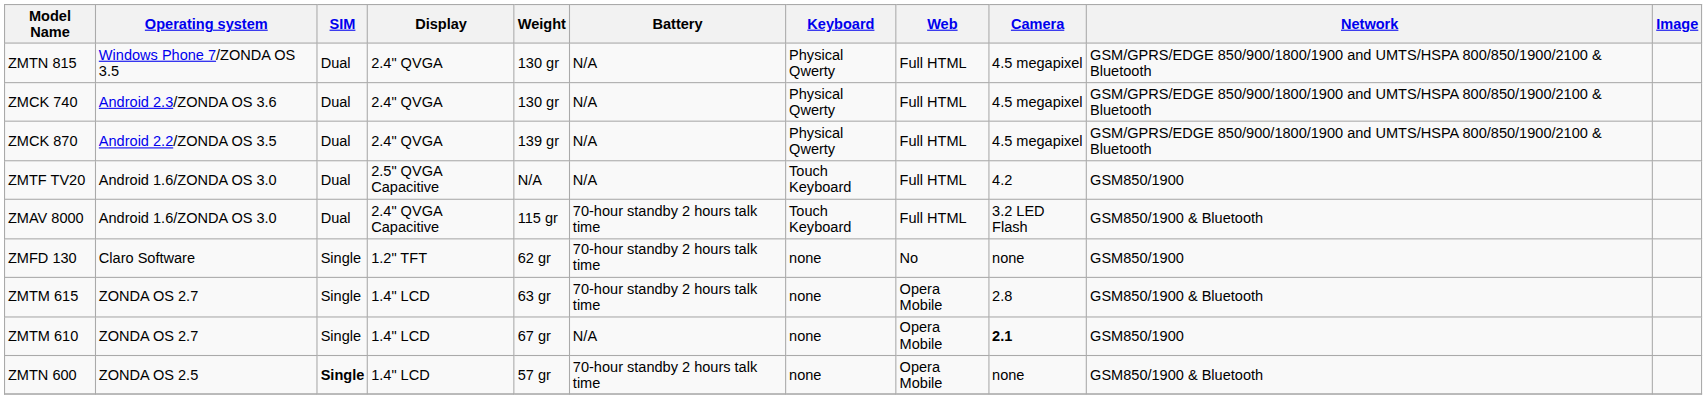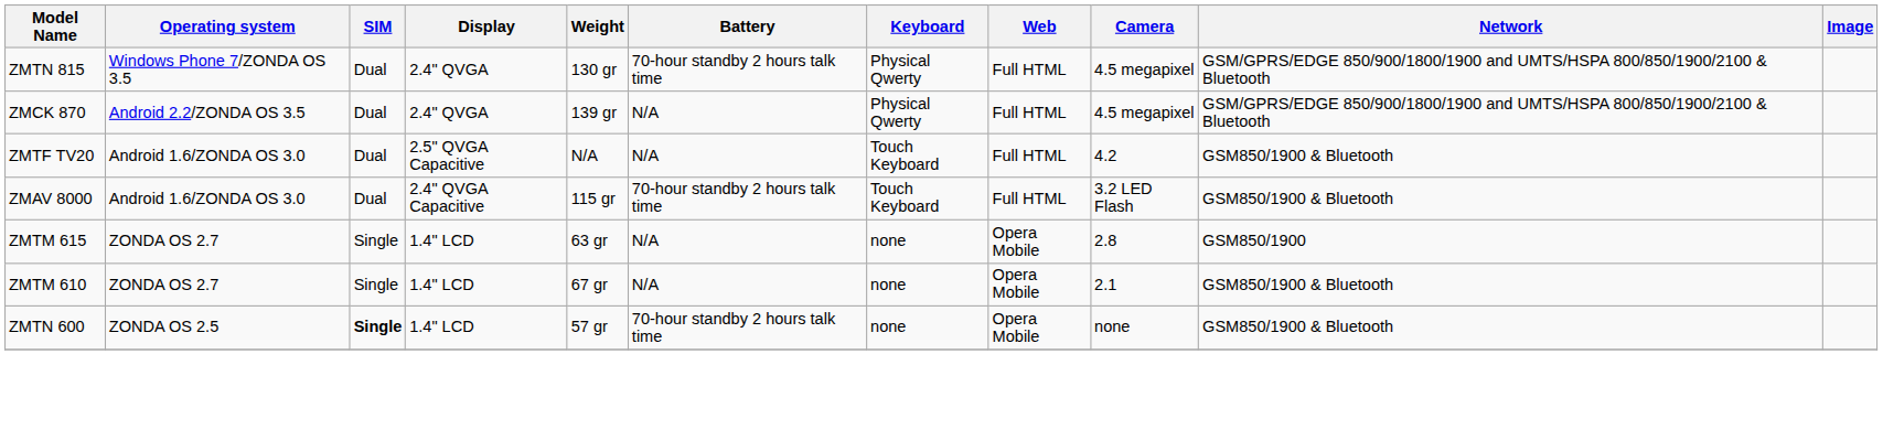ZMTN 815 | Battery: N/A -> 70-hour standby 2 hours talk time
- row: ZMCK 740 | Android 2.3/ZONDA OS 3.6 | Dual | 2.4" QVGA | 130 gr | N/A | Physical Qwerty | Full HTML | 4.5 megapixel | GSM/GPRS/EDGE 850/900/1800/1900 and UMTS/HSPA 800/850/1900/2100 & Bluetooth
ZMTF TV20 | Network: GSM850/1900 -> GSM850/1900 & Bluetooth
- row: ZMFD 130 | Claro Software | Single | 1.2" TFT | 62 gr | 70-hour standby 2 hours talk time | none | No | none | GSM850/1900
ZMTM 615 | Battery: 70-hour standby 2 hours talk time -> N/A
ZMTM 615 | Network: GSM850/1900 & Bluetooth -> GSM850/1900
ZMTM 610 | Camera: bold -> normal
ZMTM 610 | Network: GSM850/1900 -> GSM850/1900 & Bluetooth
